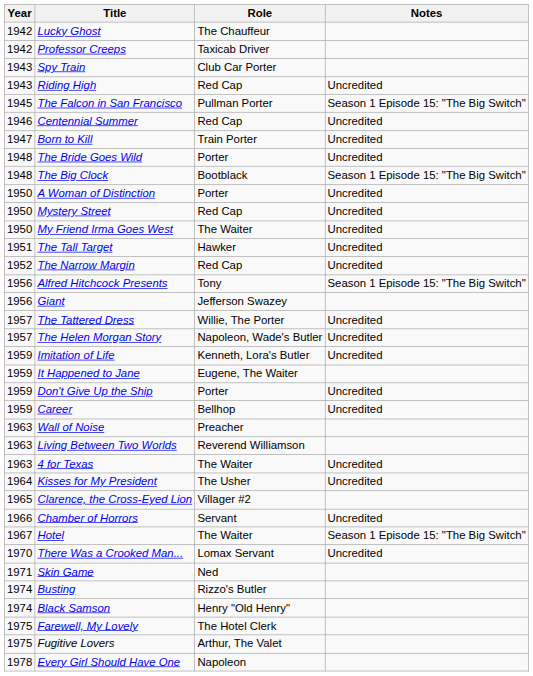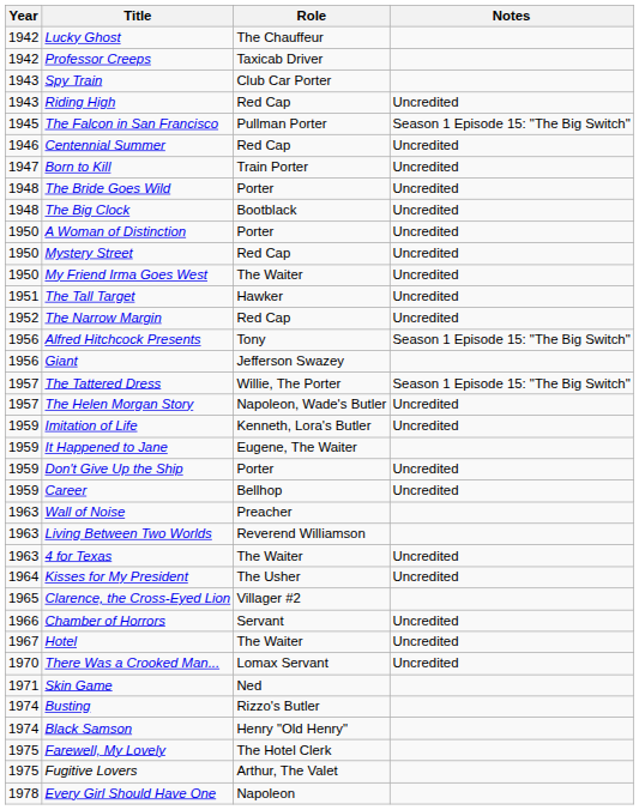The Big Clock | Notes: Season 1 Episode 15: "The Big Switch" -> Uncredited
The Tattered Dress | Notes: Uncredited -> Season 1 Episode 15: "The Big Switch"
Hotel | Notes: Season 1 Episode 15: "The Big Switch" -> Uncredited
